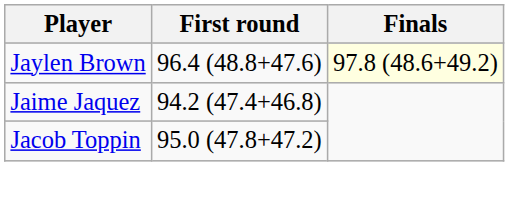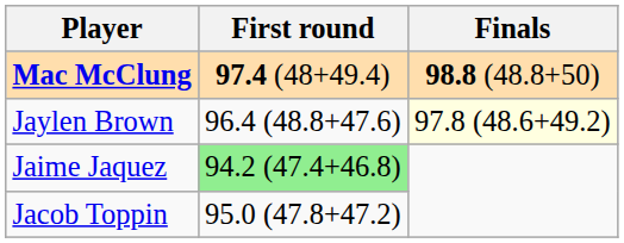+ row: Mac McClung | 97.4 (48+49.4) | 98.8 (48.8+50)
Jaime Jaquez | First round: no background -> lightgreen background
